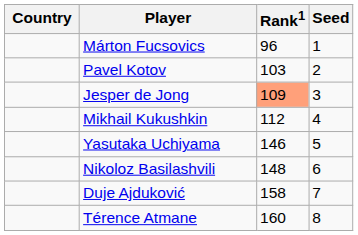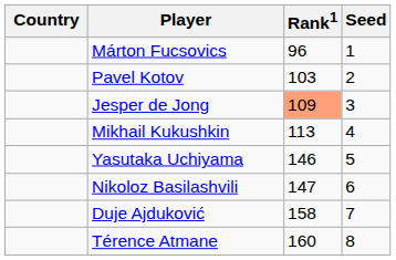Mikhail Kukushkin | Rank1: 112 -> 113
Nikoloz Basilashvili | Rank1: 148 -> 147
